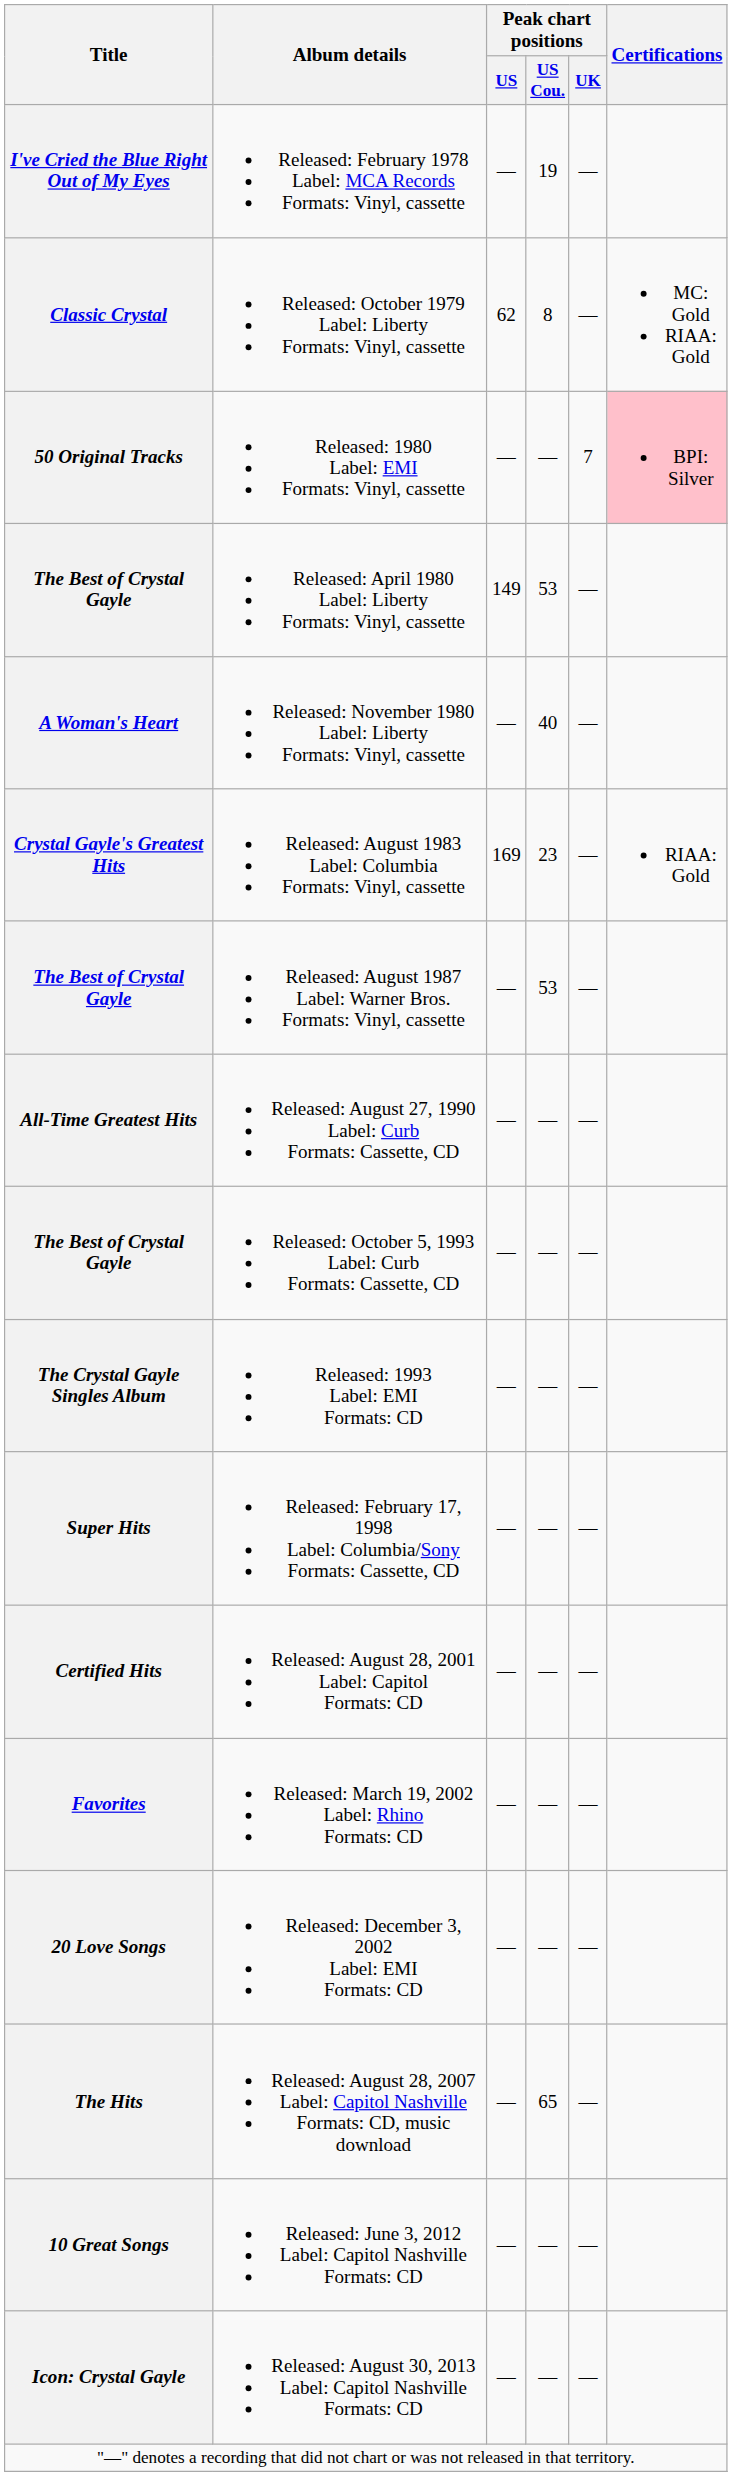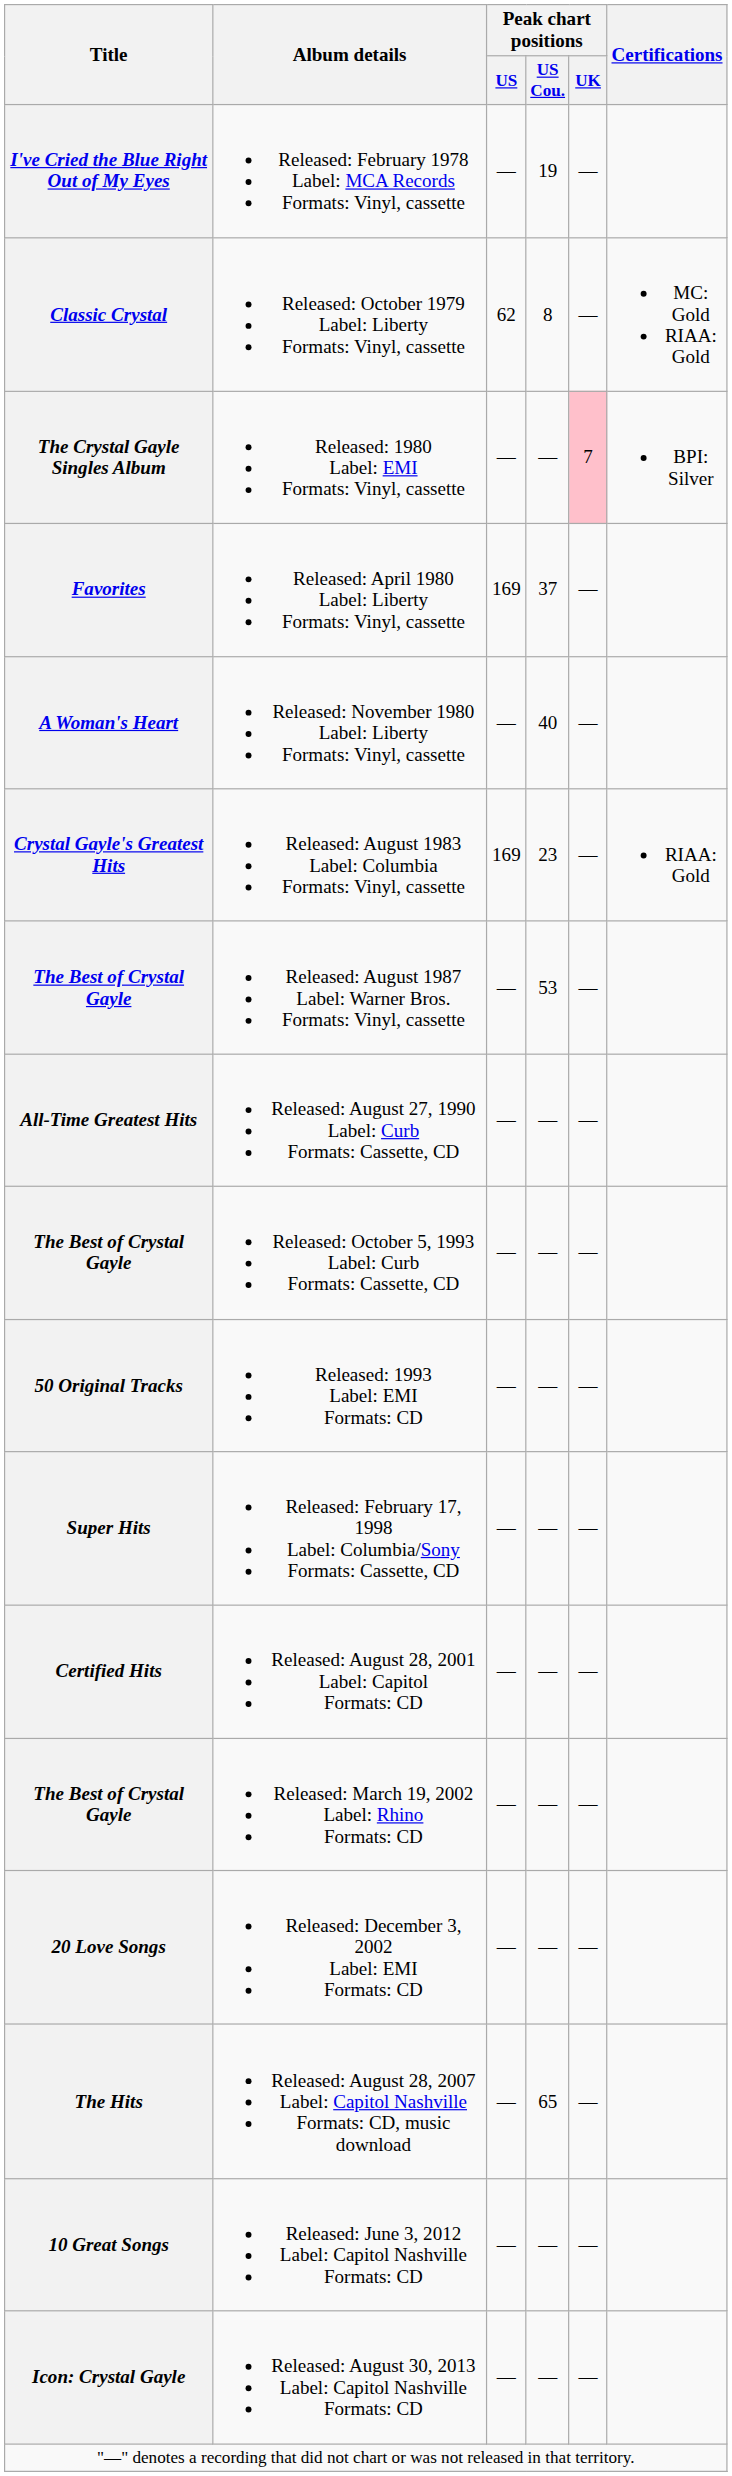Released: 1980 Label: EMI Formats: Vinyl, cassette | Title: 50 Original Tracks -> The Crystal Gayle Singles Album
Released: 1980 Label: EMI Formats: Vinyl, cassette | Peak chart positions / UK: no background -> pink background
Released: 1980 Label: EMI Formats: Vinyl, cassette | Certifications: pink background -> no background
Released: April 1980 Label: Liberty Formats: Vinyl, cassette | Title: The Best of Crystal Gayle -> Favorites
Released: April 1980 Label: Liberty Formats: Vinyl, cassette | Peak chart positions / US: 149 -> 169
Released: April 1980 Label: Liberty Formats: Vinyl, cassette | Peak chart positions / US Cou.: 53 -> 37
Released: 1993 Label: EMI Formats: CD | Title: The Crystal Gayle Singles Album -> 50 Original Tracks
Released: March 19, 2002 Label: Rhino Formats: CD | Title: Favorites -> The Best of Crystal Gayle
